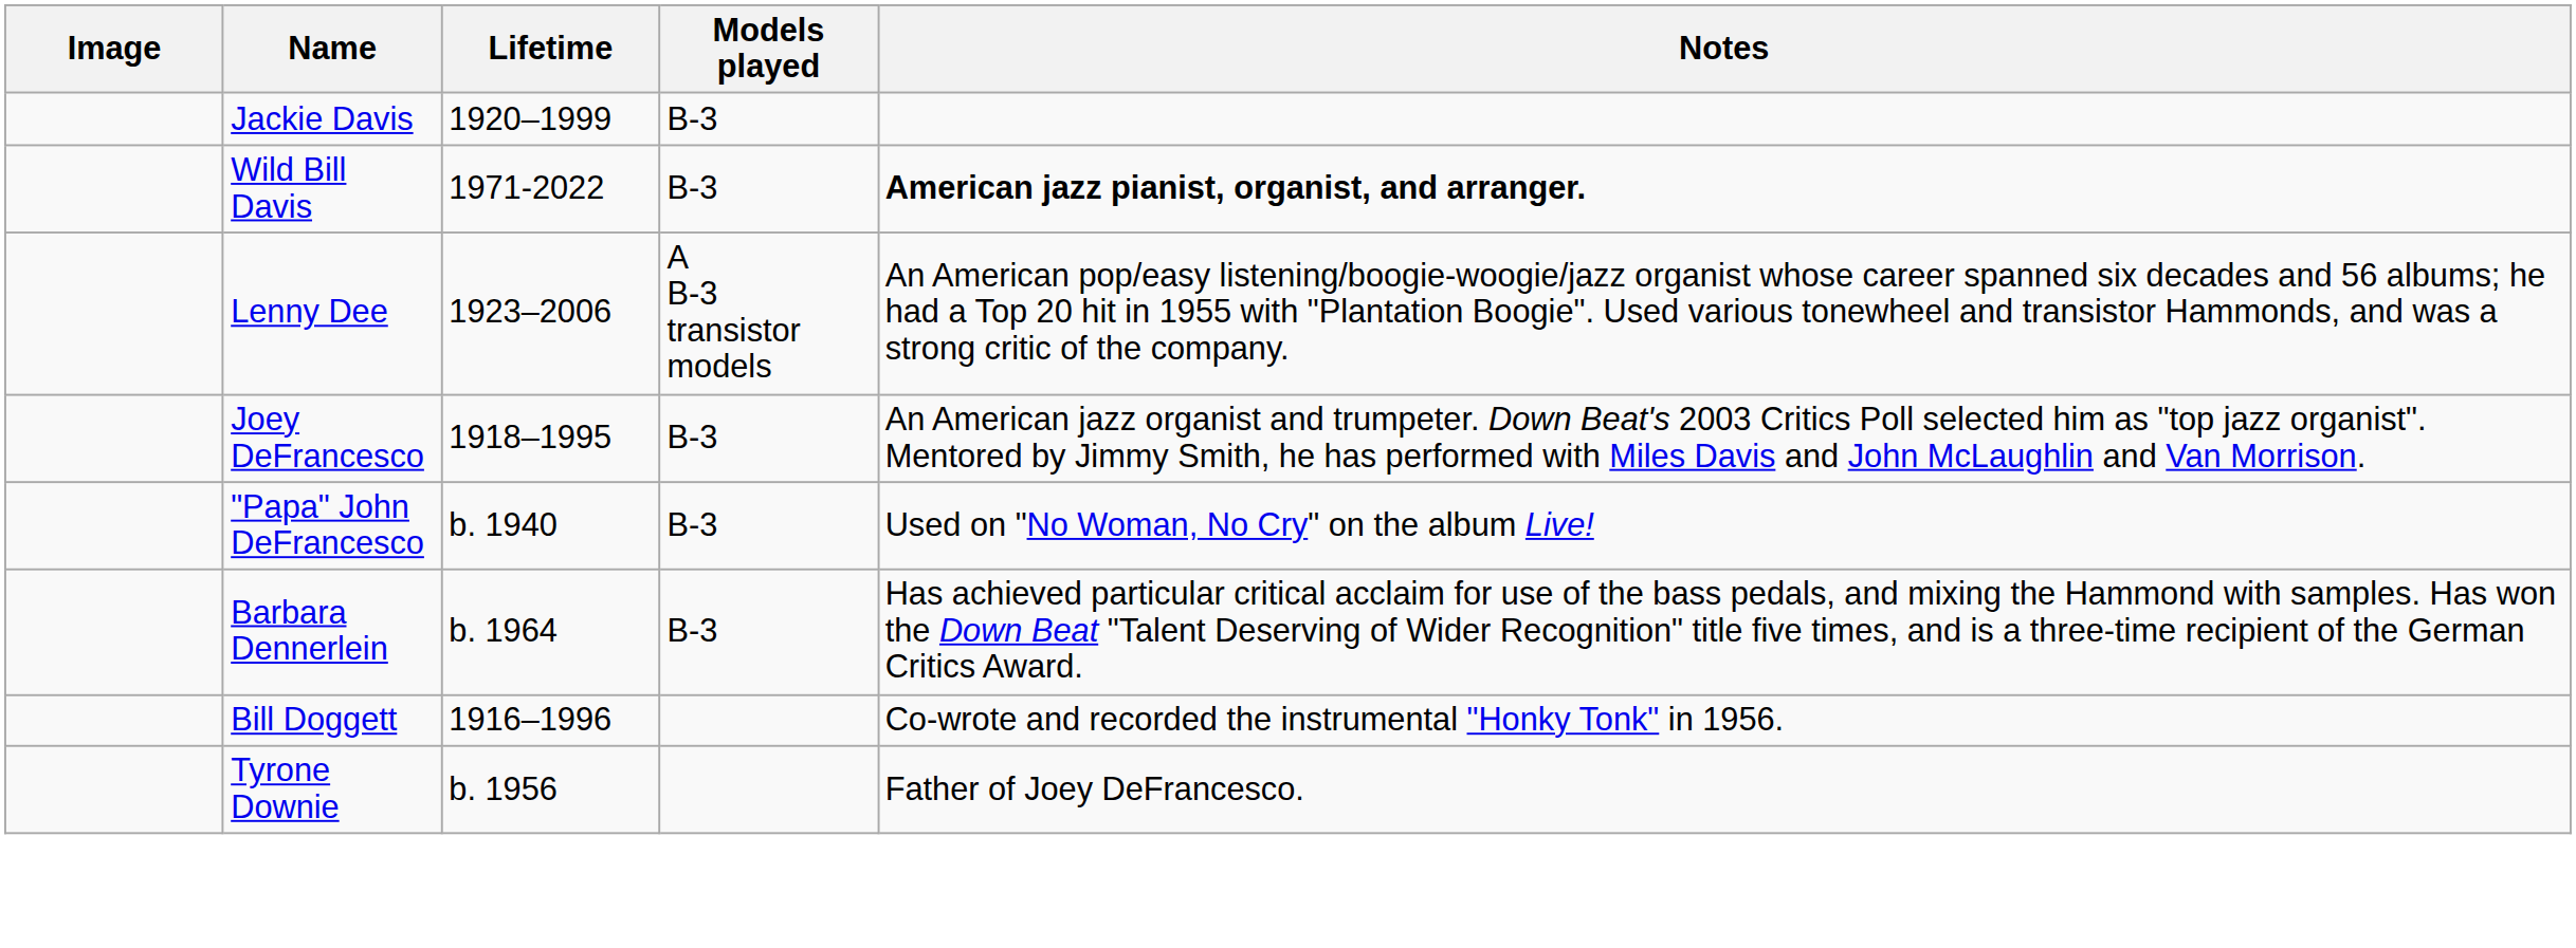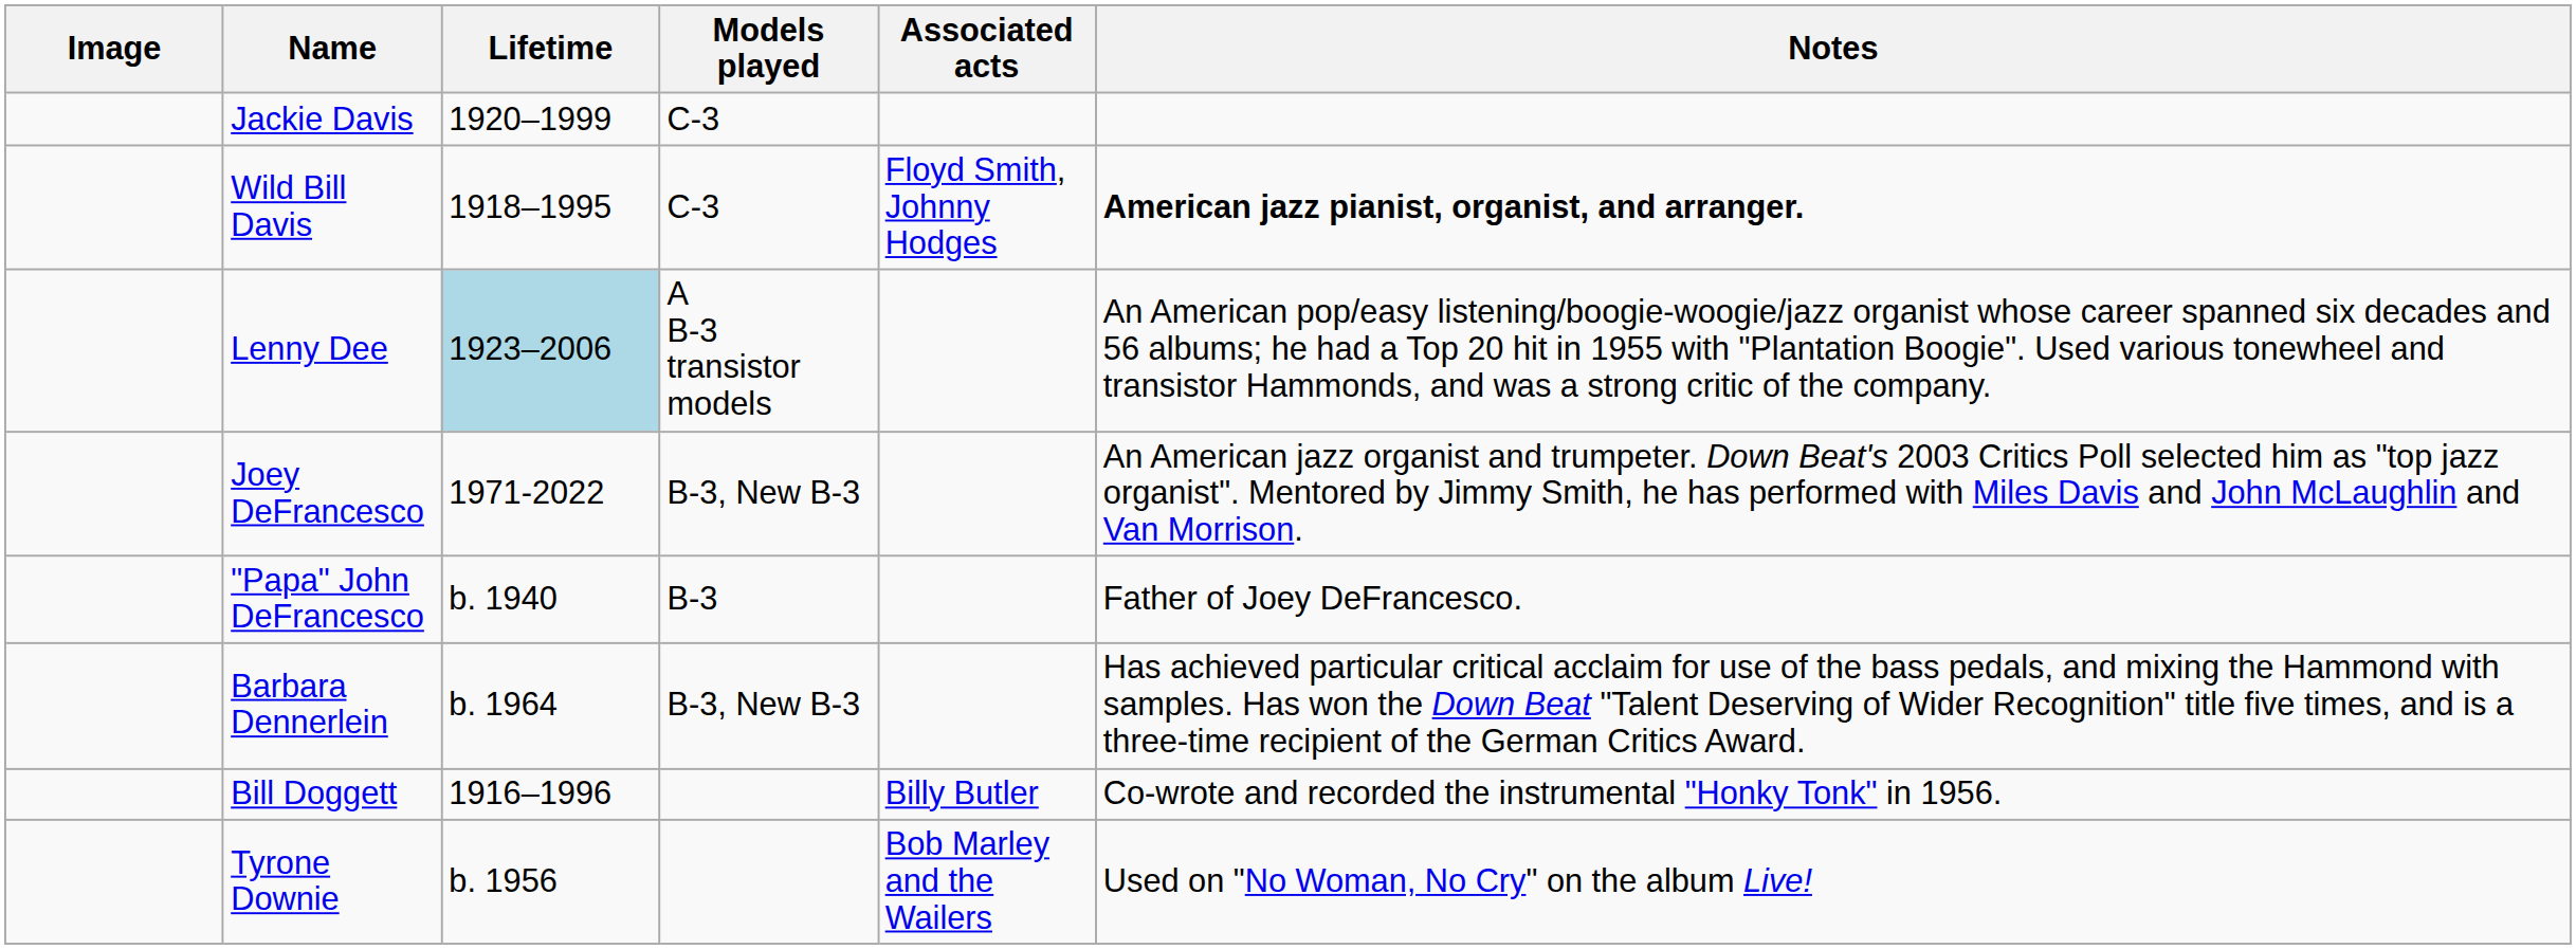+ column: Associated acts | Floyd Smith, Johnny Hodges | Billy Butler | Bob Marley and the Wailers
Jackie Davis | Models played: B-3 -> C-3
Wild Bill Davis | Lifetime: 1971-2022 -> 1918–1995
Wild Bill Davis | Models played: B-3 -> C-3
Lenny Dee | Lifetime: no background -> lightblue background
Joey DeFrancesco | Lifetime: 1918–1995 -> 1971-2022
Joey DeFrancesco | Models played: B-3 -> B-3, New B-3
"Papa" John DeFrancesco | Notes: Used on "No Woman, No Cry" on the album Live! -> Father of Joey DeFrancesco.
Barbara Dennerlein | Models played: B-3 -> B-3, New B-3
Tyrone Downie | Notes: Father of Joey DeFrancesco. -> Used on "No Woman, No Cry" on the album Live!
